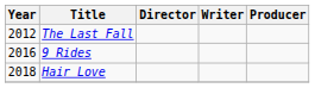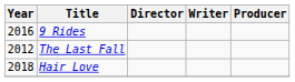rows swapped: The Last Fall <-> 9 Rides
